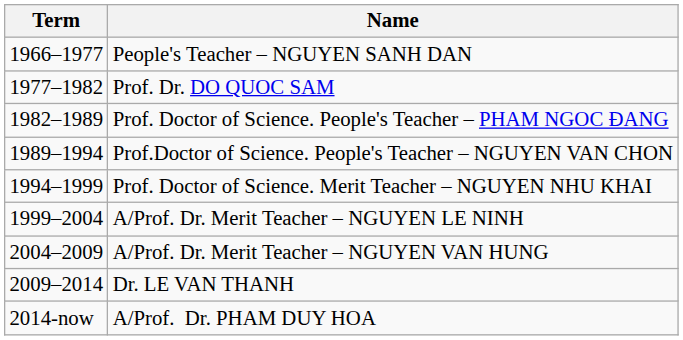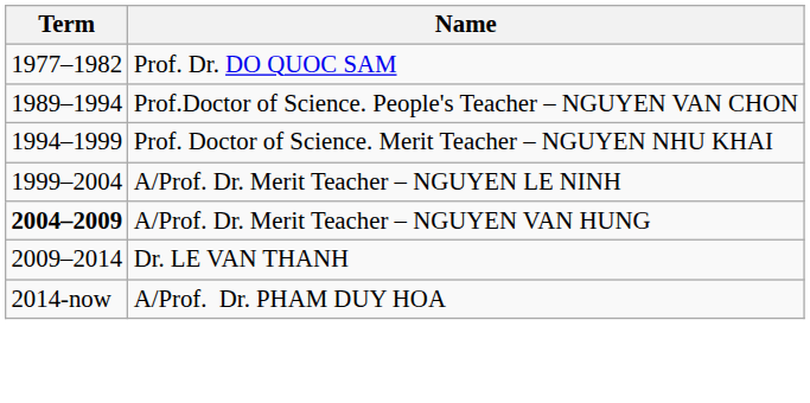- row: 1966–1977 | People's Teacher – NGUYEN SANH DAN
- row: 1982–1989 | Prof. Doctor of Science. People's Teacher – PHAM NGOC ĐANG
A/Prof. Dr. Merit Teacher – NGUYEN VAN HUNG | Term: normal -> bold
